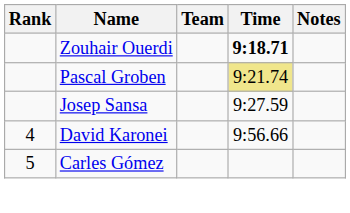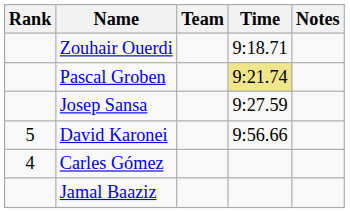Zouhair Ouerdi | Time: bold -> normal
David Karonei | Rank: 4 -> 5
Carles Gómez | Rank: 5 -> 4
+ row: Jamal Baaziz
